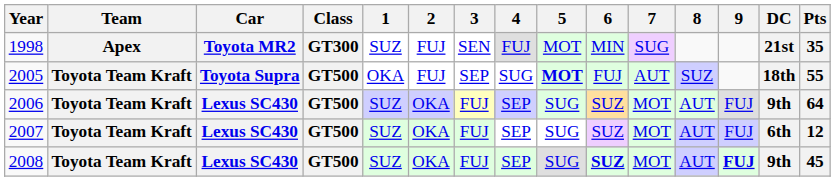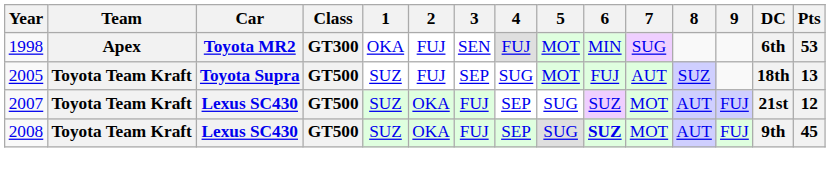1998 | 1: SUZ -> OKA
1998 | DC: 21st -> 6th
1998 | Pts: 35 -> 53
2005 | 1: OKA -> SUZ
2005 | 5: bold -> normal
2005 | Pts: 55 -> 13
- row: 2006 | Toyota Team Kraft | Lexus SC430 | GT500 | SUZ | OKA | FUJ | SEP | SUG | SUZ | MOT | AUT | FUJ | 9th | 64
2007 | DC: 6th -> 21st
2008 | 9: bold -> normal
